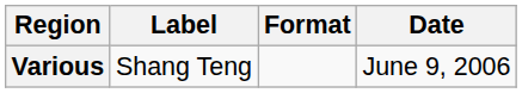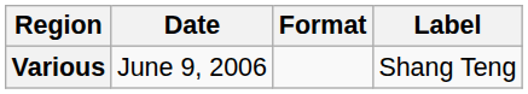columns swapped: Date <-> Label
